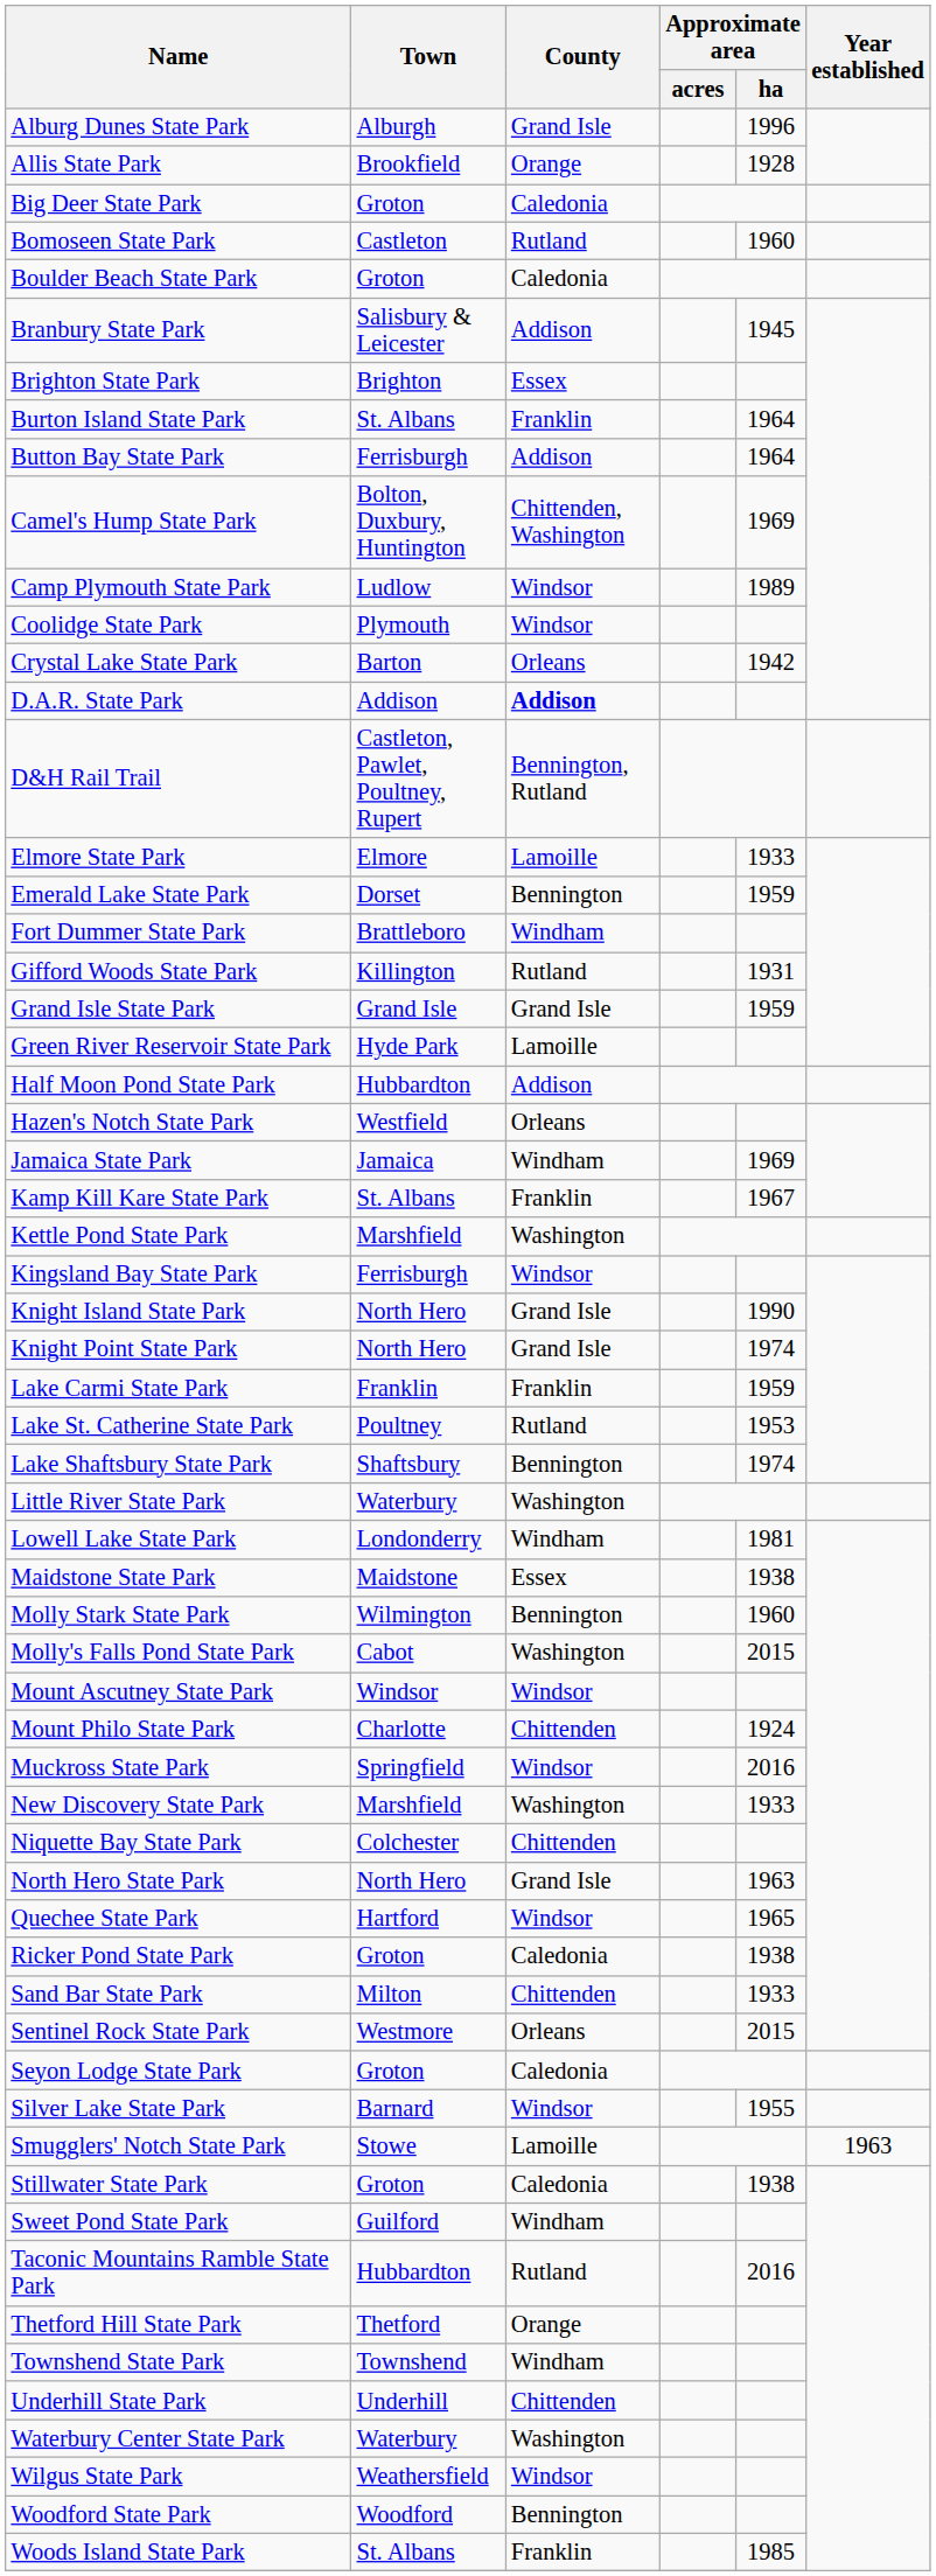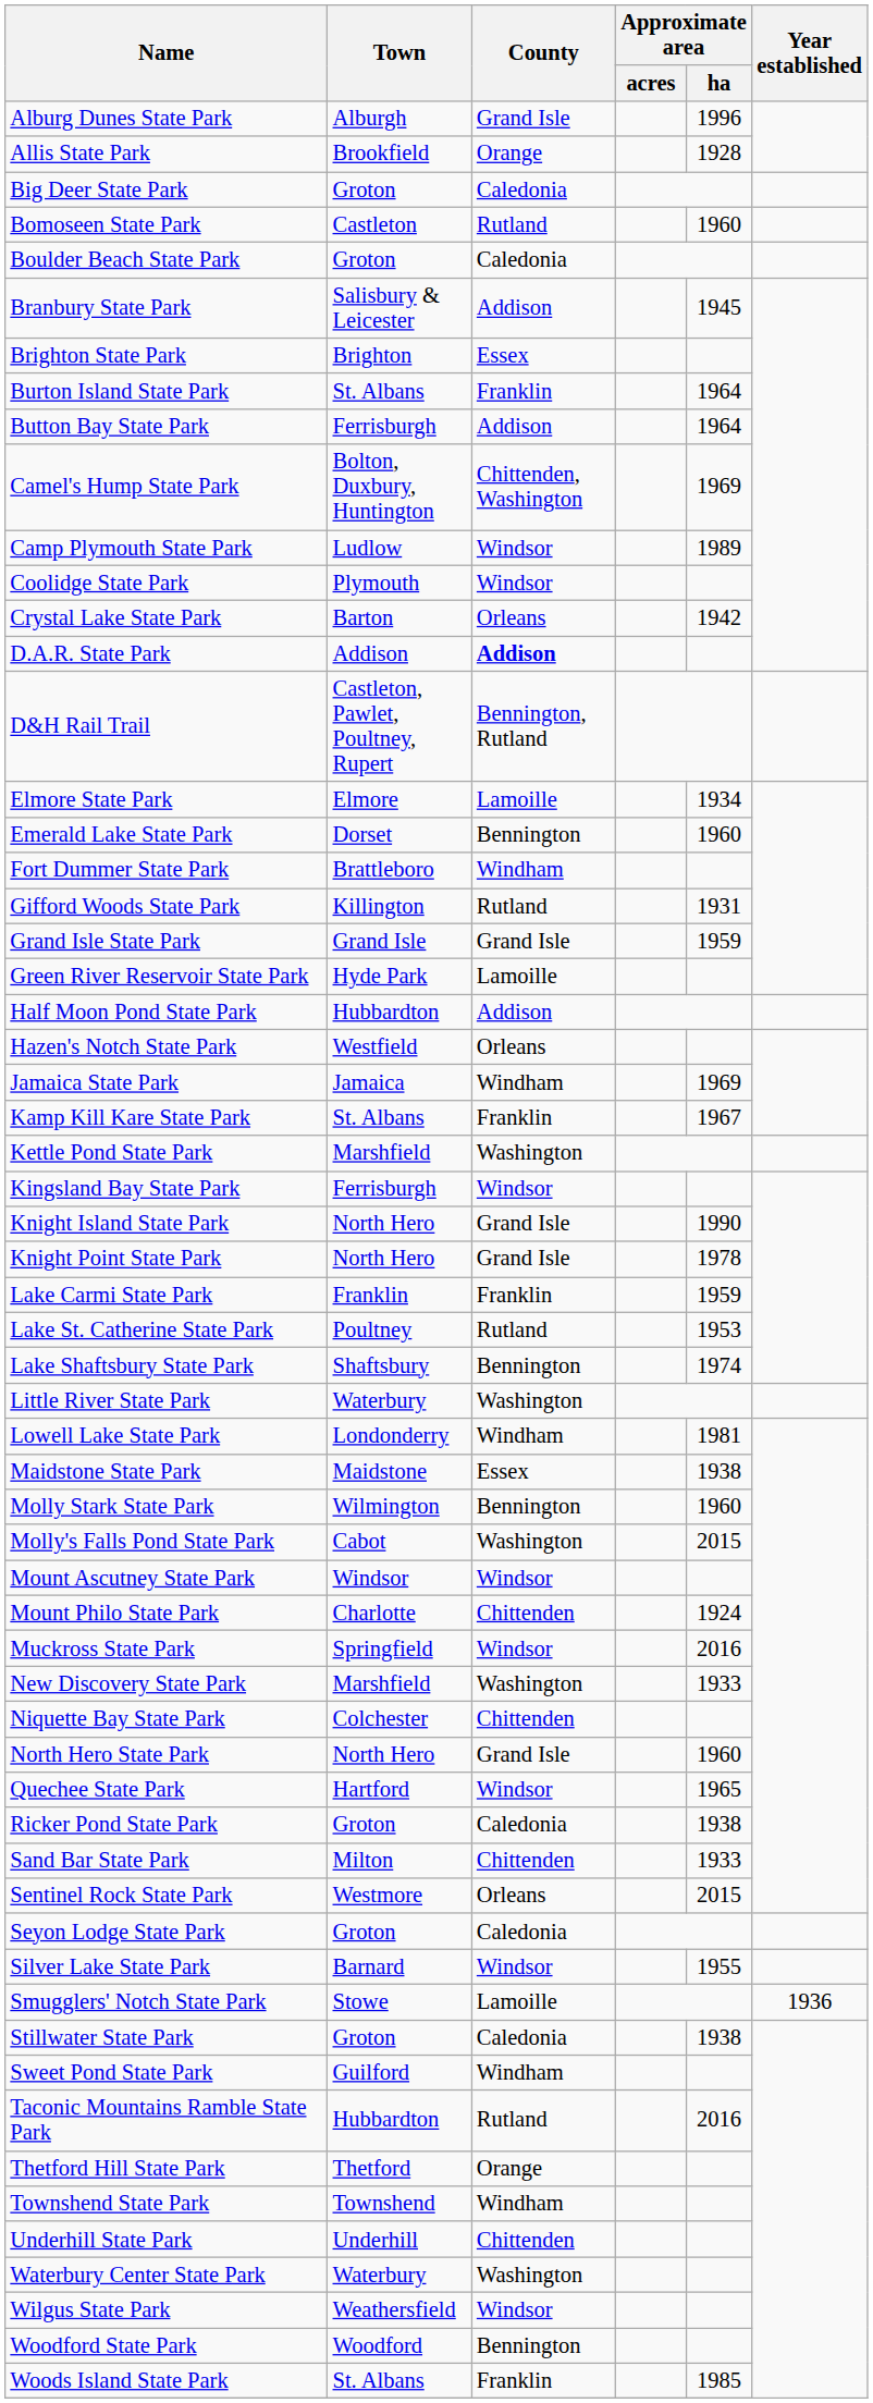Elmore State Park | Approximate area / ha: 1933 -> 1934
Emerald Lake State Park | Approximate area / ha: 1959 -> 1960
Knight Point State Park | Approximate area / ha: 1974 -> 1978
North Hero State Park | Approximate area / ha: 1963 -> 1960
Smugglers' Notch State Park | Year established: 1963 -> 1936
